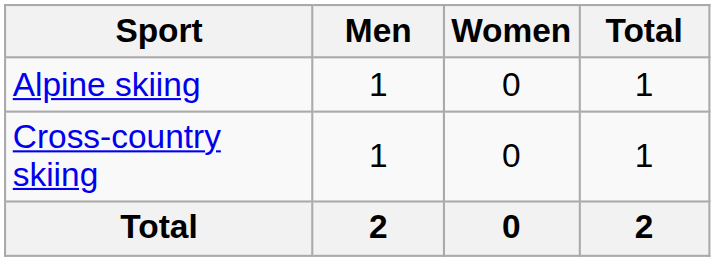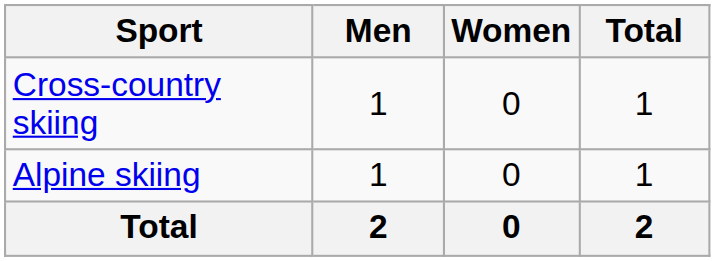rows swapped: Alpine skiing <-> Cross-country skiing
